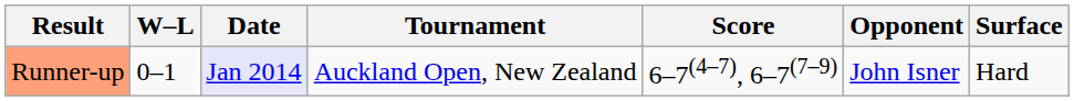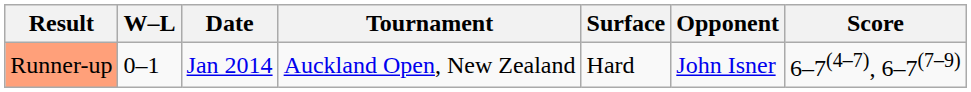columns swapped: Surface <-> Score
Runner-up | Date: lavender background -> no background
